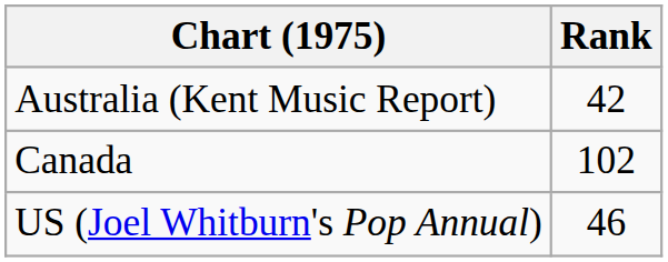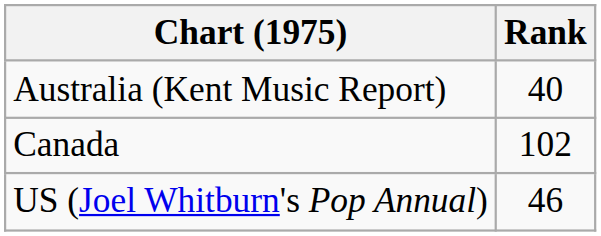Australia (Kent Music Report) | Rank: 42 -> 40
